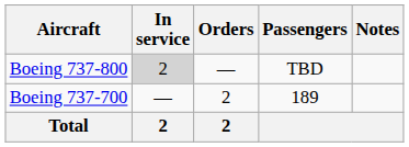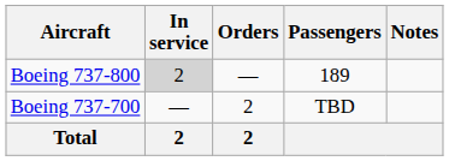Boeing 737-800 | Passengers: TBD -> 189
Boeing 737-700 | Passengers: 189 -> TBD
